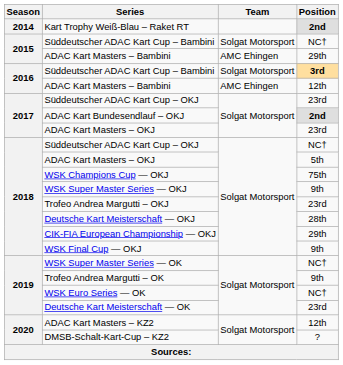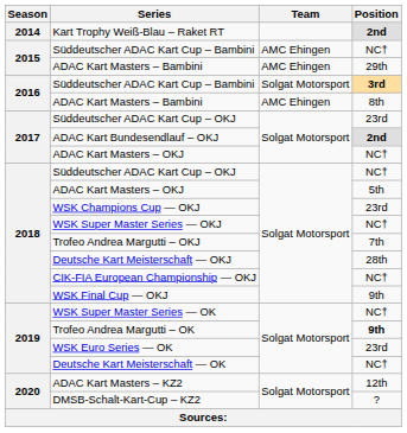2015 / Süddeutscher ADAC Kart Cup – Bambini | Team: Solgat Motorsport -> AMC Ehingen
2016 / ADAC Kart Masters – Bambini | Position: 12th -> 8th
2017 / ADAC Kart Masters – OKJ | Position: 23rd -> NC†
WSK Champions Cup — OKJ | Position: 75th -> 23rd
WSK Super Master Series — OKJ | Position: 9th -> NC†
Trofeo Andrea Margutti – OKJ | Position: 23rd -> 7th
CIK-FIA European Championship — OKJ | Position: 29th -> NC†
Trofeo Andrea Margutti – OK | Position: normal -> bold
WSK Euro Series — OK | Position: NC† -> 23rd
Deutsche Kart Meisterschaft — OK | Position: 23rd -> NC†
